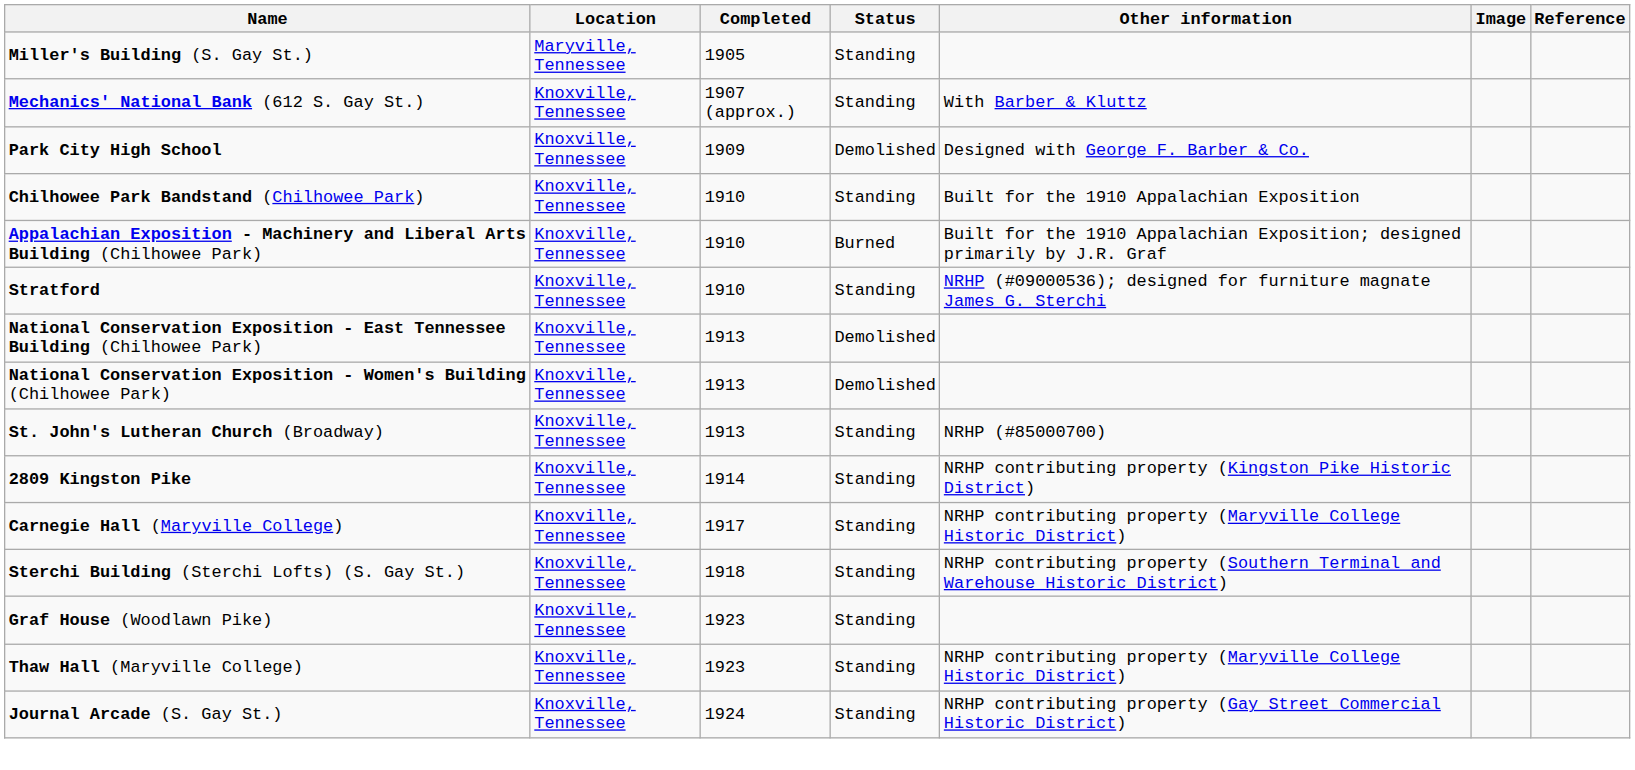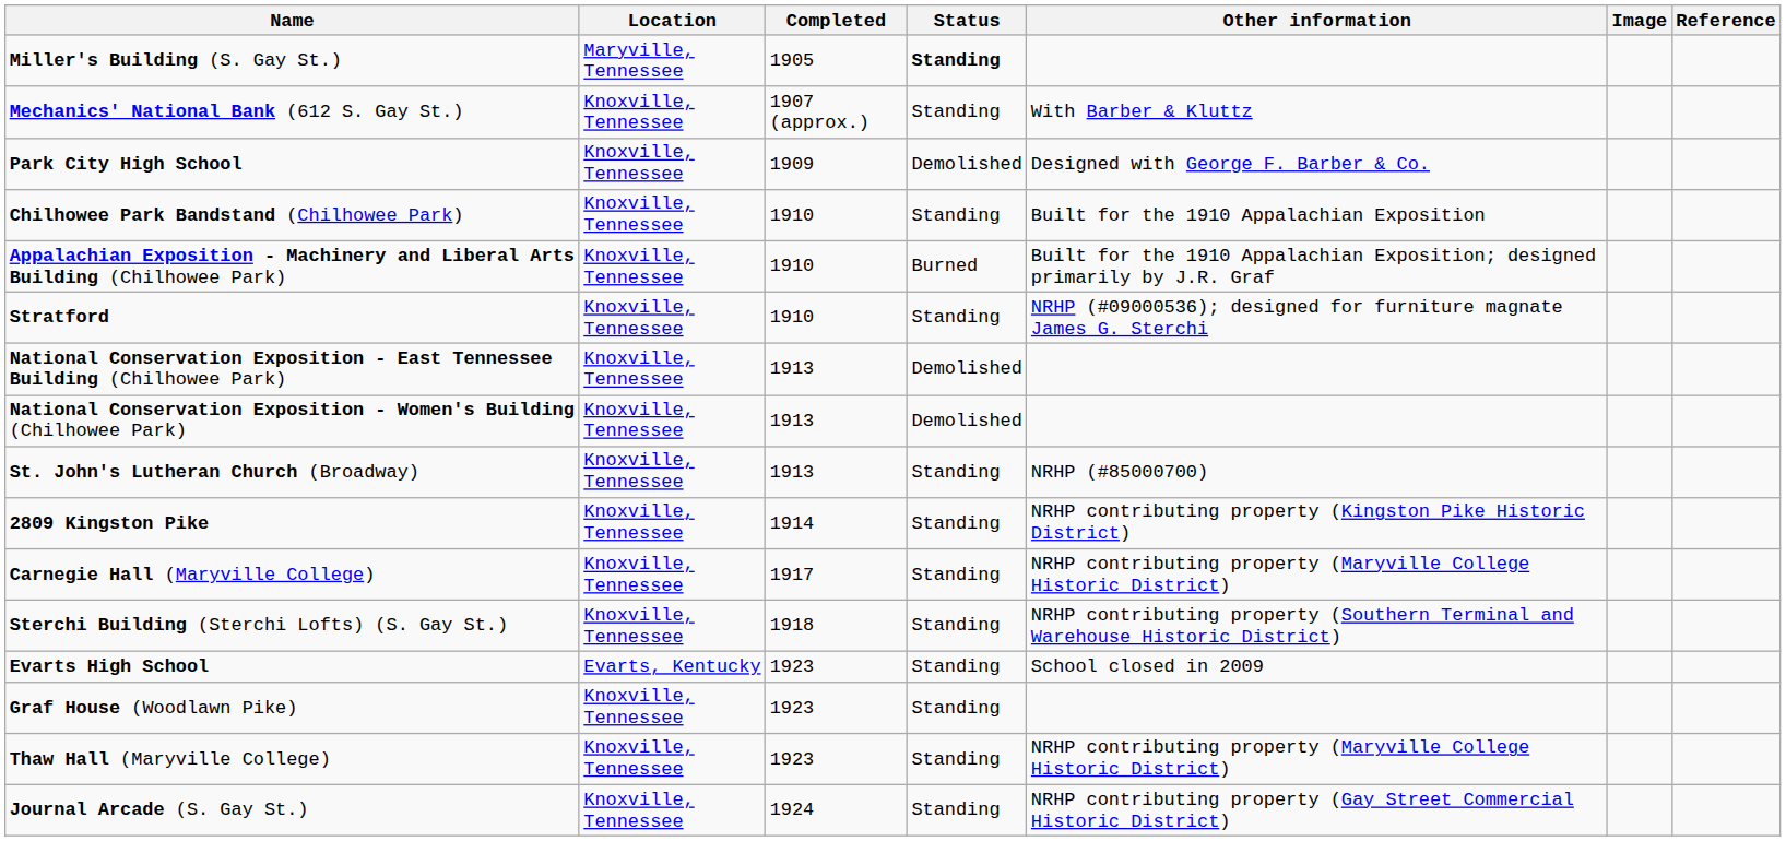Miller's Building (S. Gay St.) | Status: normal -> bold
+ row: Evarts High School | Evarts, Kentucky | 1923 | Standing | School closed in 2009
